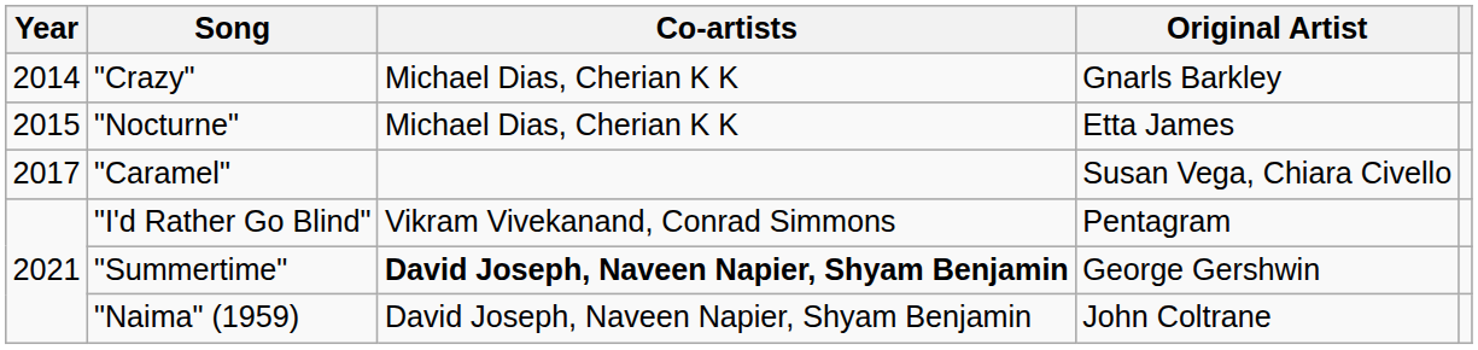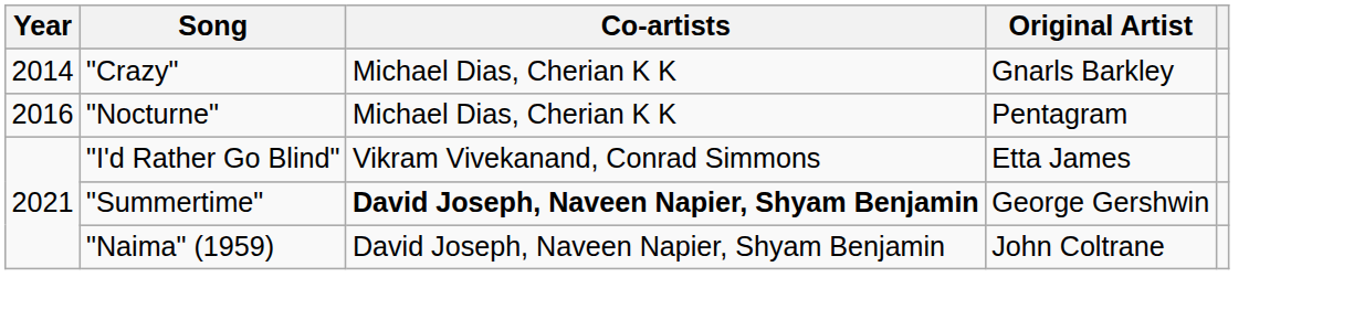"Nocturne" | Year: 2015 -> 2016
"Nocturne" | Original Artist: Etta James -> Pentagram
- row: 2017 | "Caramel" | Susan Vega, Chiara Civello
"I'd Rather Go Blind" | Original Artist: Pentagram -> Etta James
